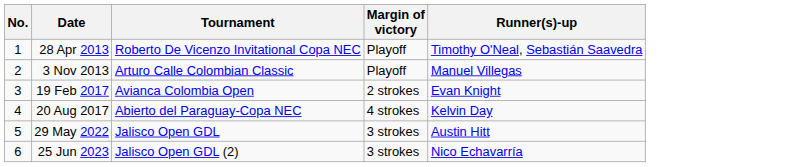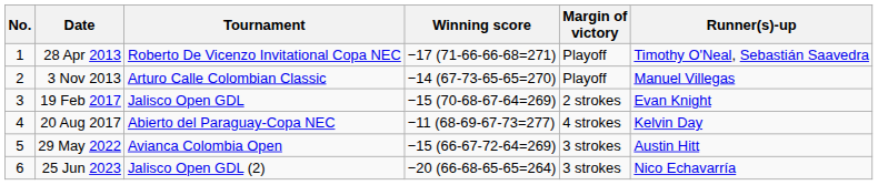+ column: Winning score | −17 (71-66-66-68=271) | −14 (67-73-65-65=270) | −15 (70-68-67-64=269) | −11 (68-69-67-73=277) | −15 (66-67-72-64=269) | −20 (66-68-65-65=264)
19 Feb 2017 | Tournament: Avianca Colombia Open -> Jalisco Open GDL
29 May 2022 | Tournament: Jalisco Open GDL -> Avianca Colombia Open
